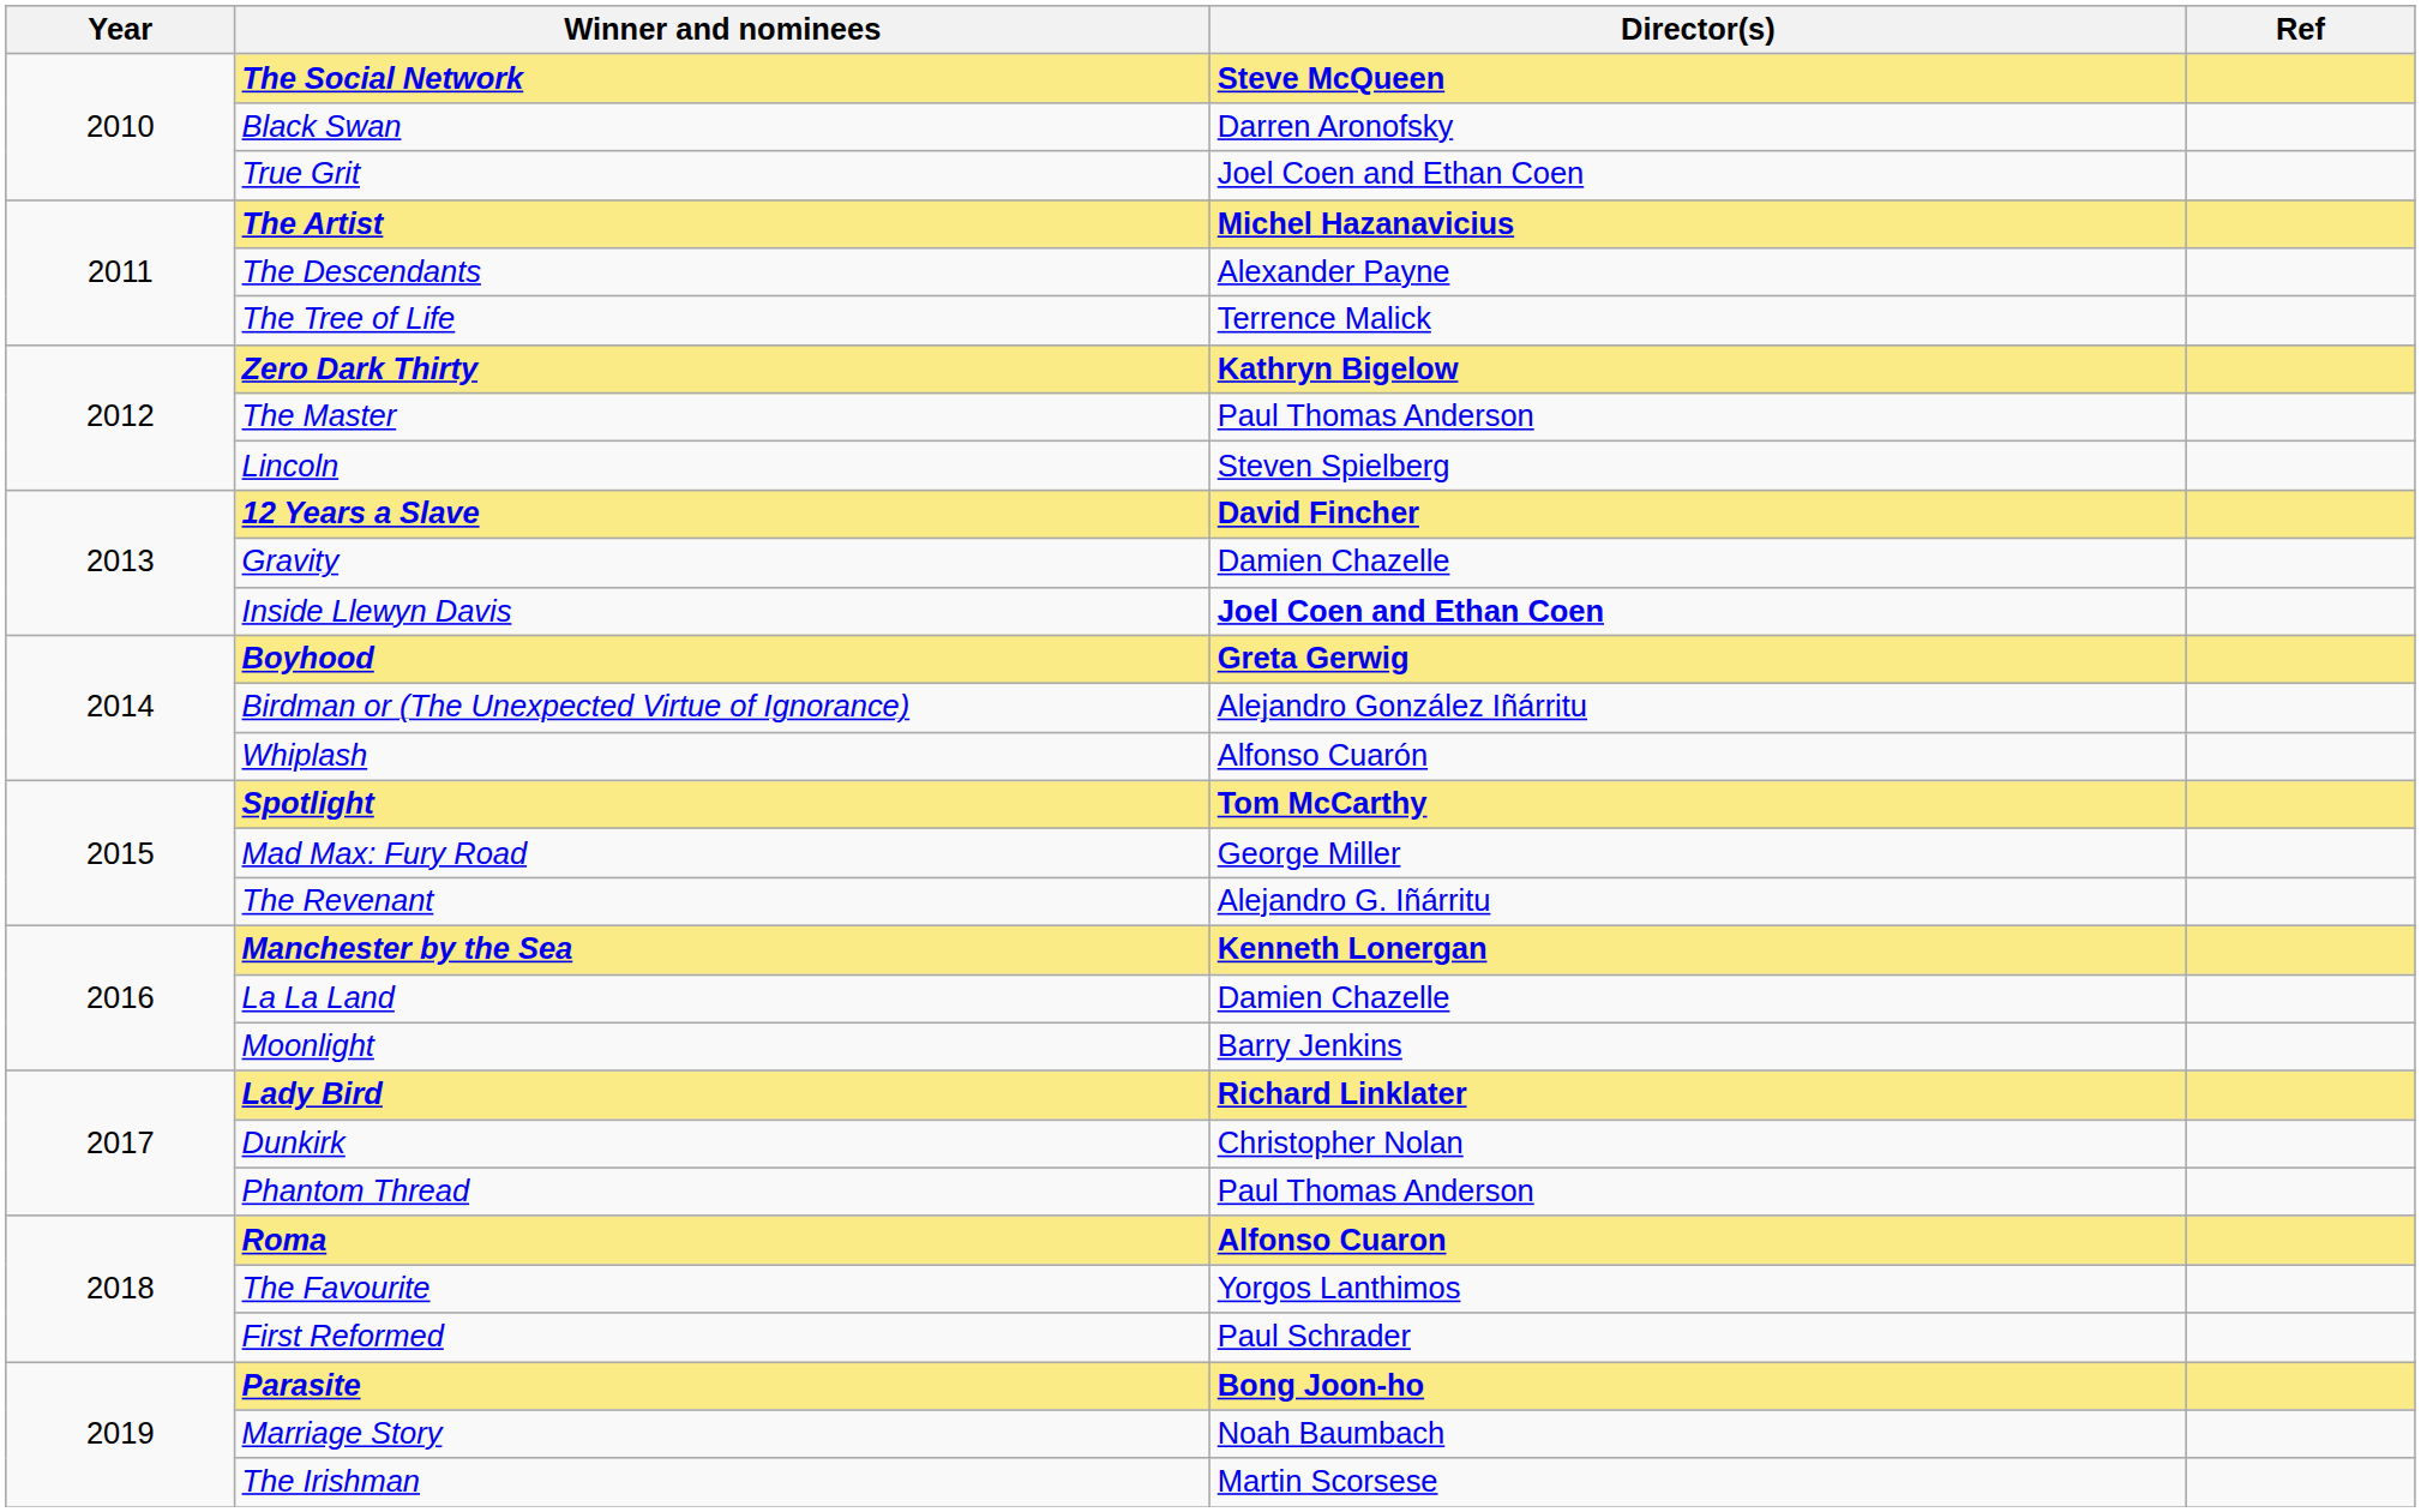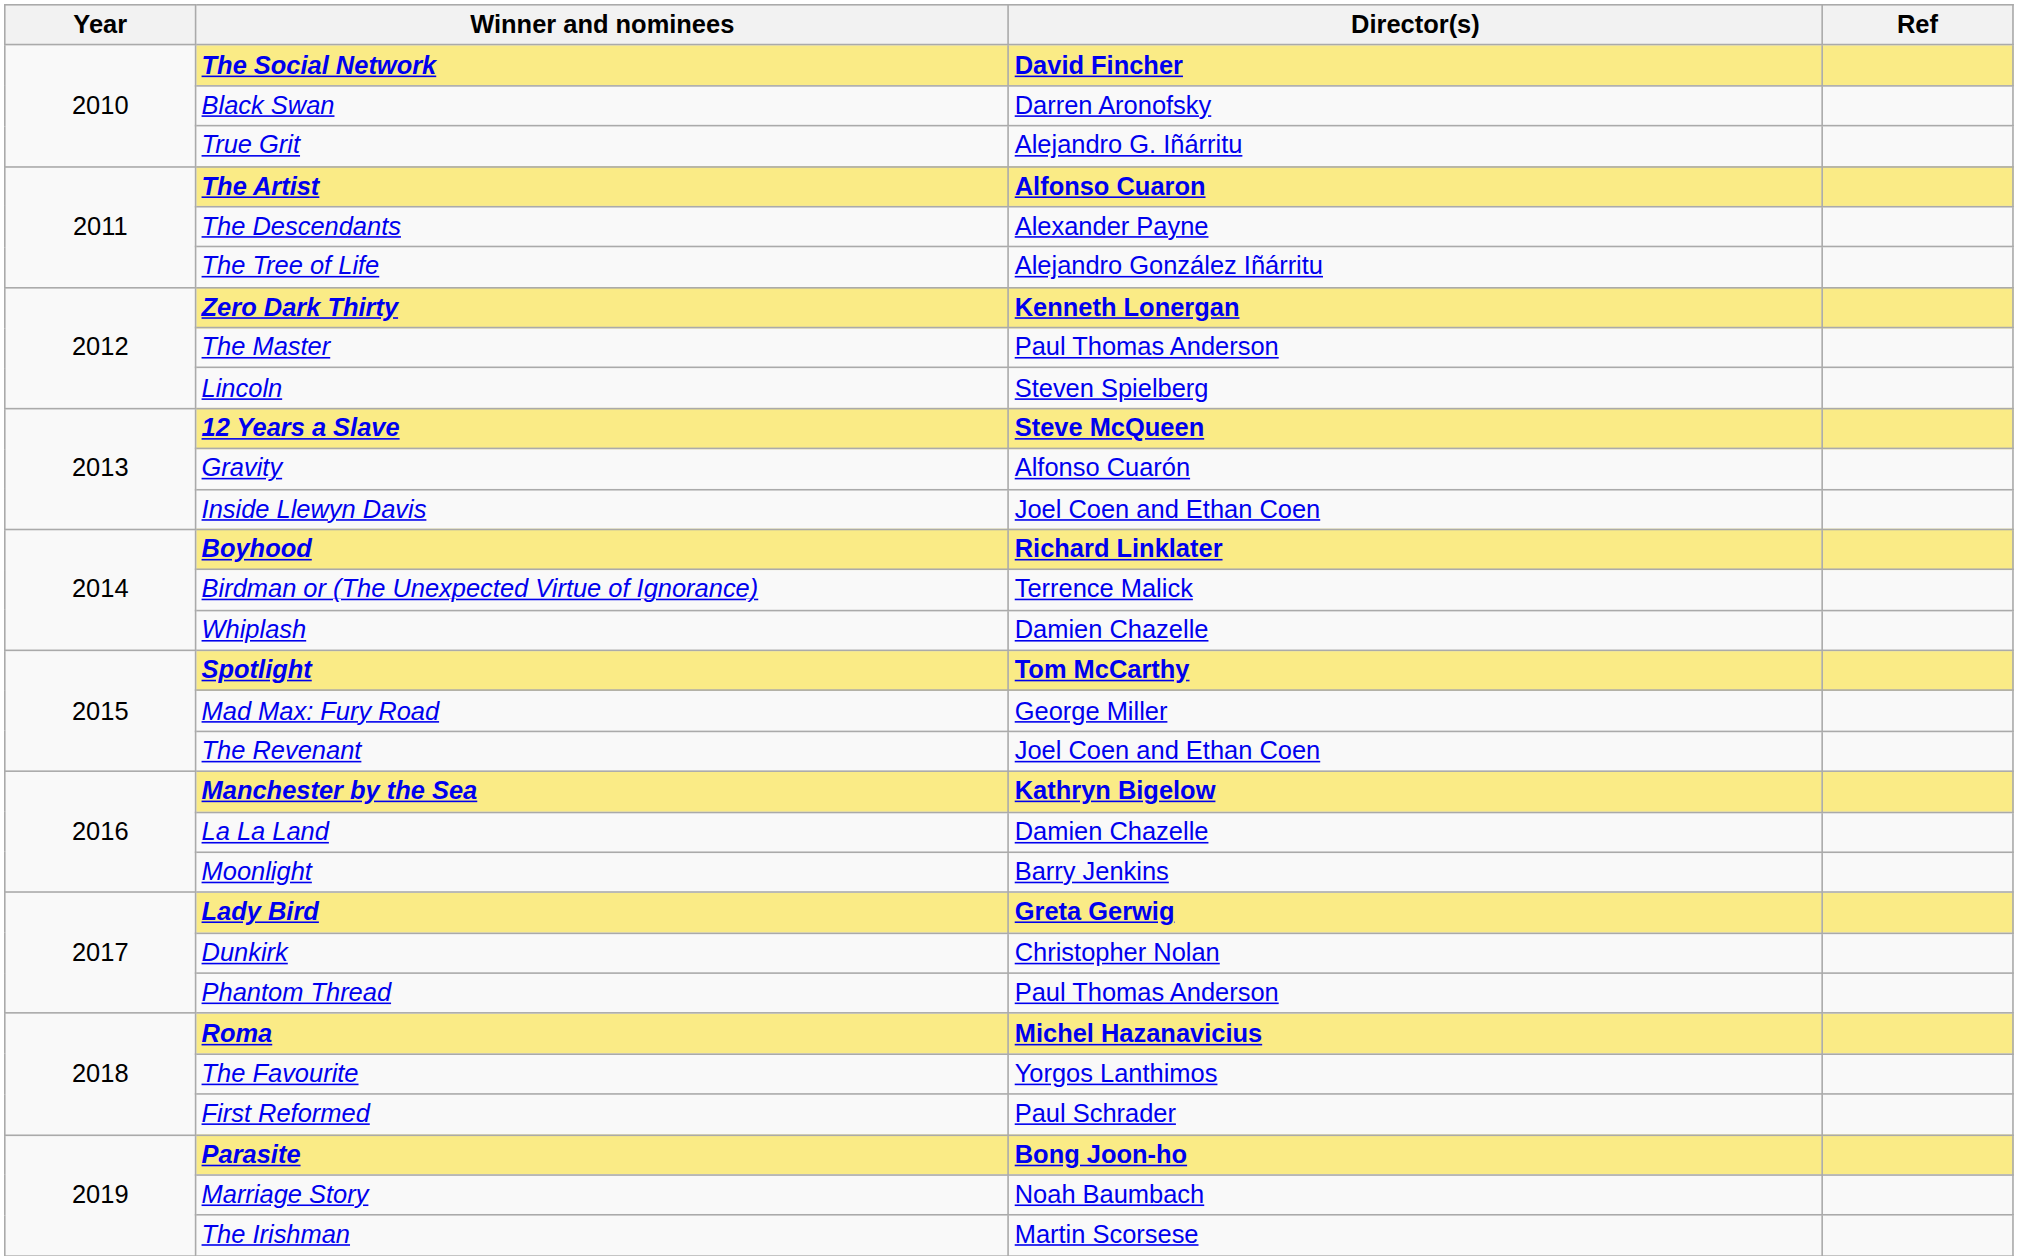The Social Network | Director(s): Steve McQueen -> David Fincher
True Grit | Director(s): Joel Coen and Ethan Coen -> Alejandro G. Iñárritu
The Artist | Director(s): Michel Hazanavicius -> Alfonso Cuaron
The Tree of Life | Director(s): Terrence Malick -> Alejandro González Iñárritu
Zero Dark Thirty | Director(s): Kathryn Bigelow -> Kenneth Lonergan
12 Years a Slave | Director(s): David Fincher -> Steve McQueen
Gravity | Director(s): Damien Chazelle -> Alfonso Cuarón
Inside Llewyn Davis | Director(s): bold -> normal
Boyhood | Director(s): Greta Gerwig -> Richard Linklater
Birdman or (The Unexpected Virtue of Ignorance) | Director(s): Alejandro González Iñárritu -> Terrence Malick
Whiplash | Director(s): Alfonso Cuarón -> Damien Chazelle
The Revenant | Director(s): Alejandro G. Iñárritu -> Joel Coen and Ethan Coen
Manchester by the Sea | Director(s): Kenneth Lonergan -> Kathryn Bigelow
Lady Bird | Director(s): Richard Linklater -> Greta Gerwig
Roma | Director(s): Alfonso Cuaron -> Michel Hazanavicius
